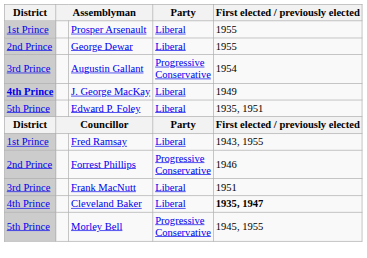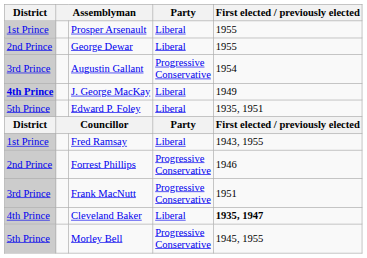Frank MacNutt | Party: Liberal -> Progressive Conservative
